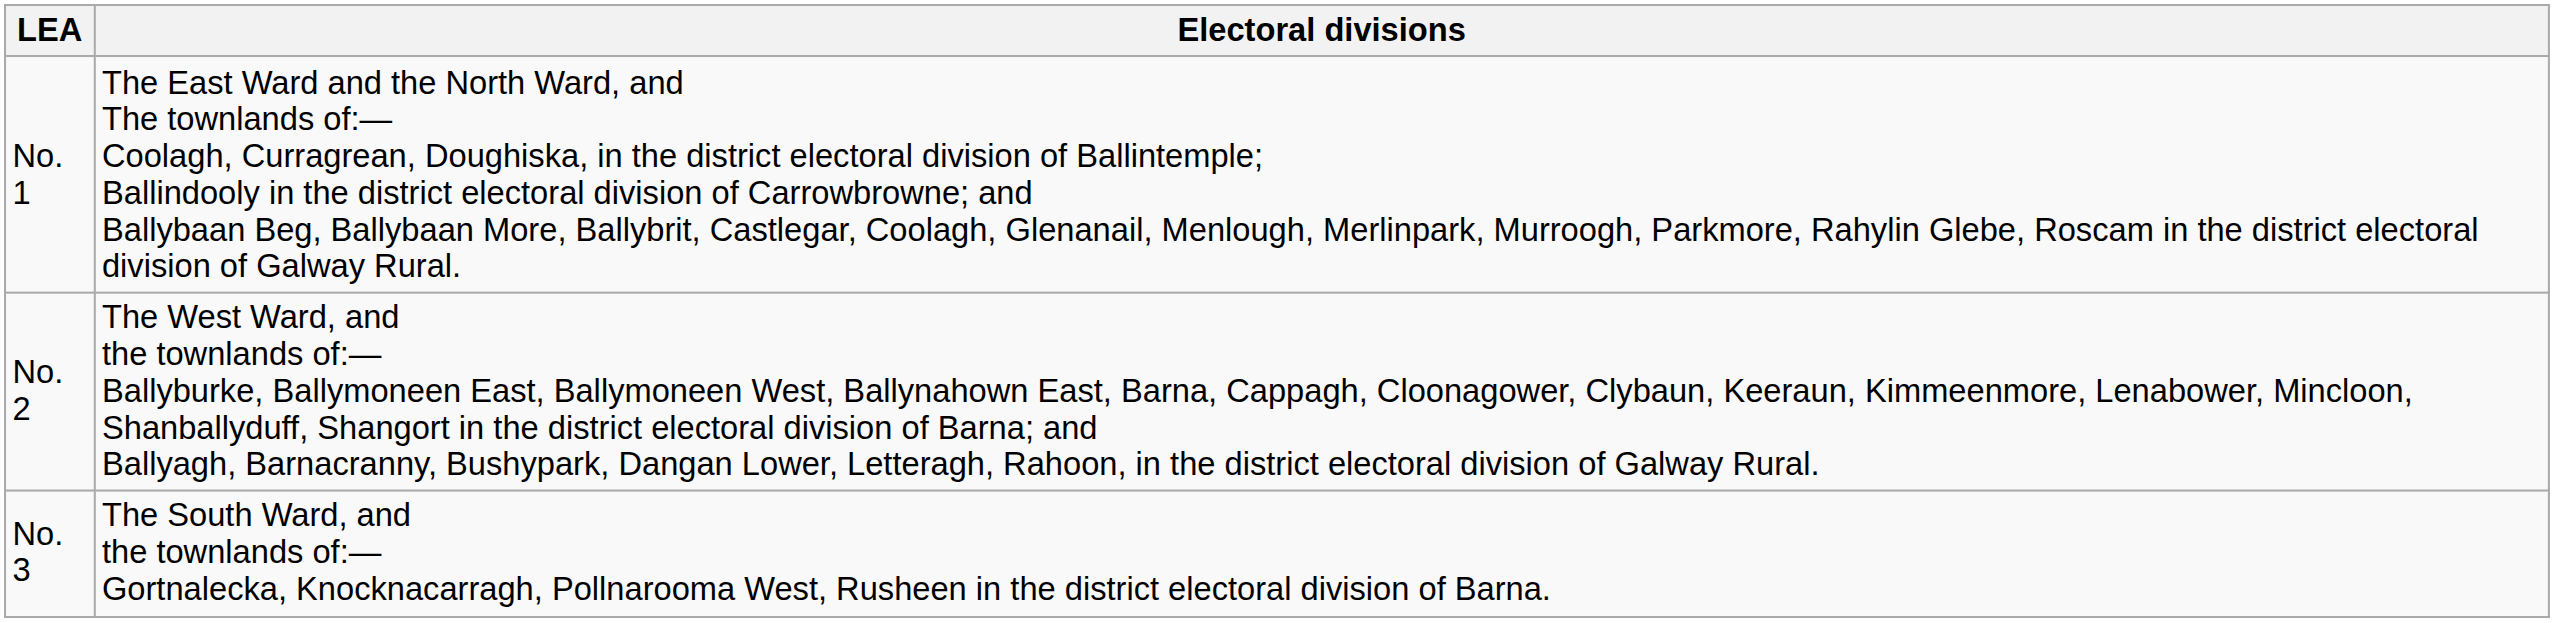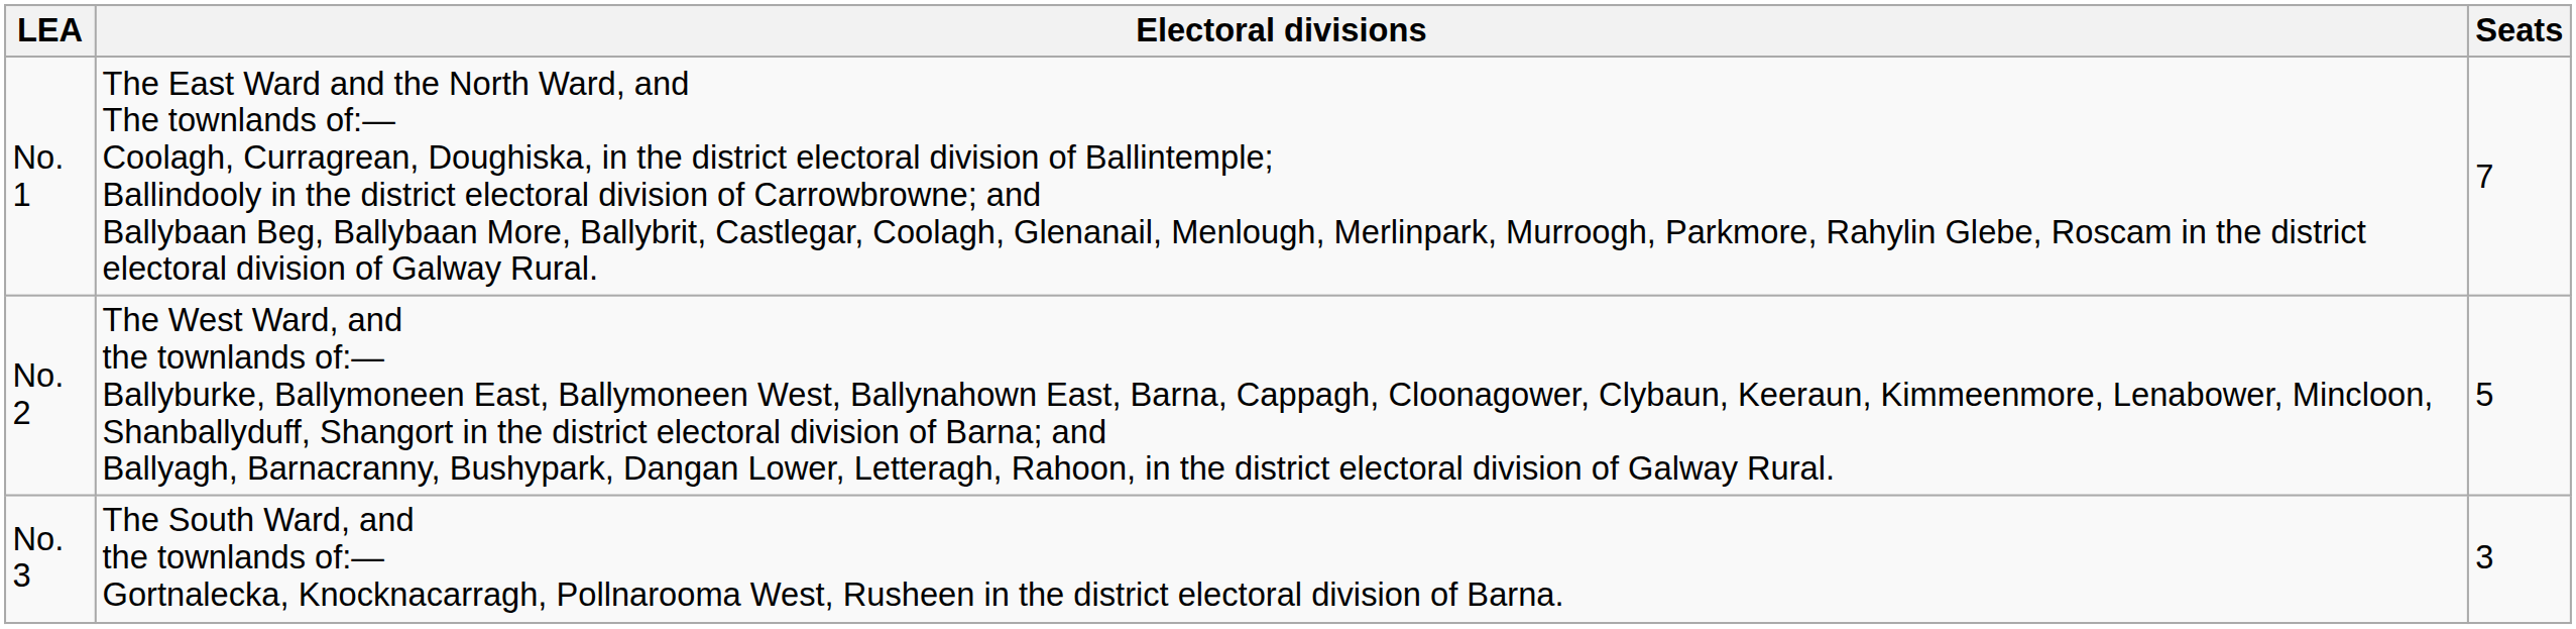+ column: Seats | 7 | 5 | 3
